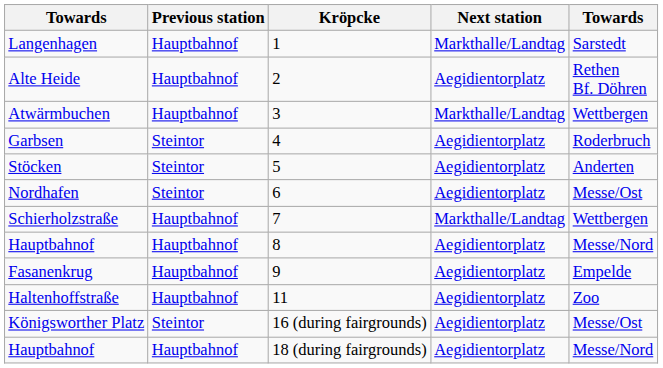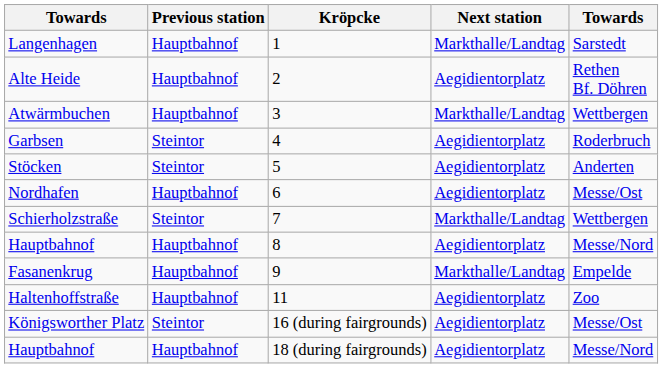Nordhafen | Previous station: Steintor -> Hauptbahnof
Schierholzstraße | Previous station: Hauptbahnof -> Steintor
Fasanenkrug | Next station: Aegidientorplatz -> Markthalle/Landtag
